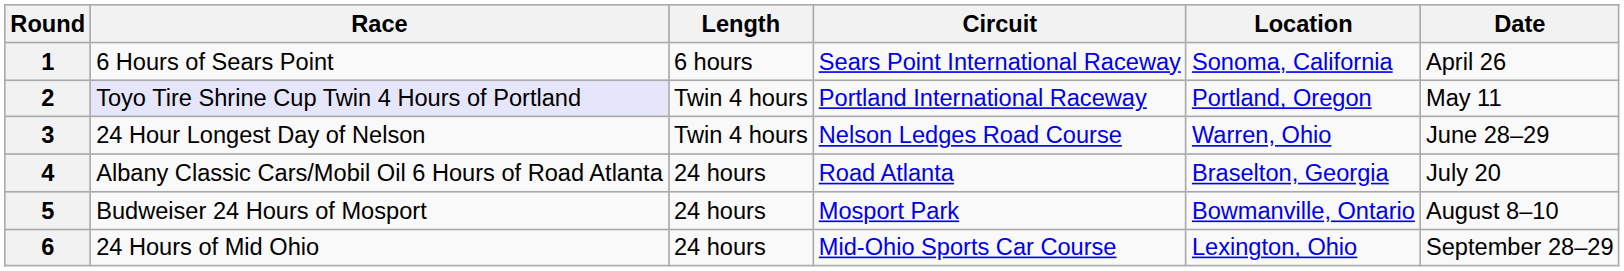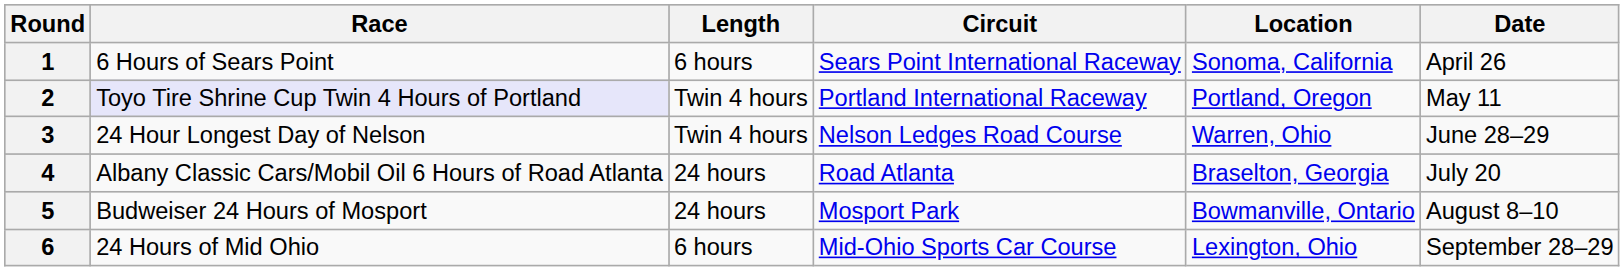6 | Length: 24 hours -> 6 hours
